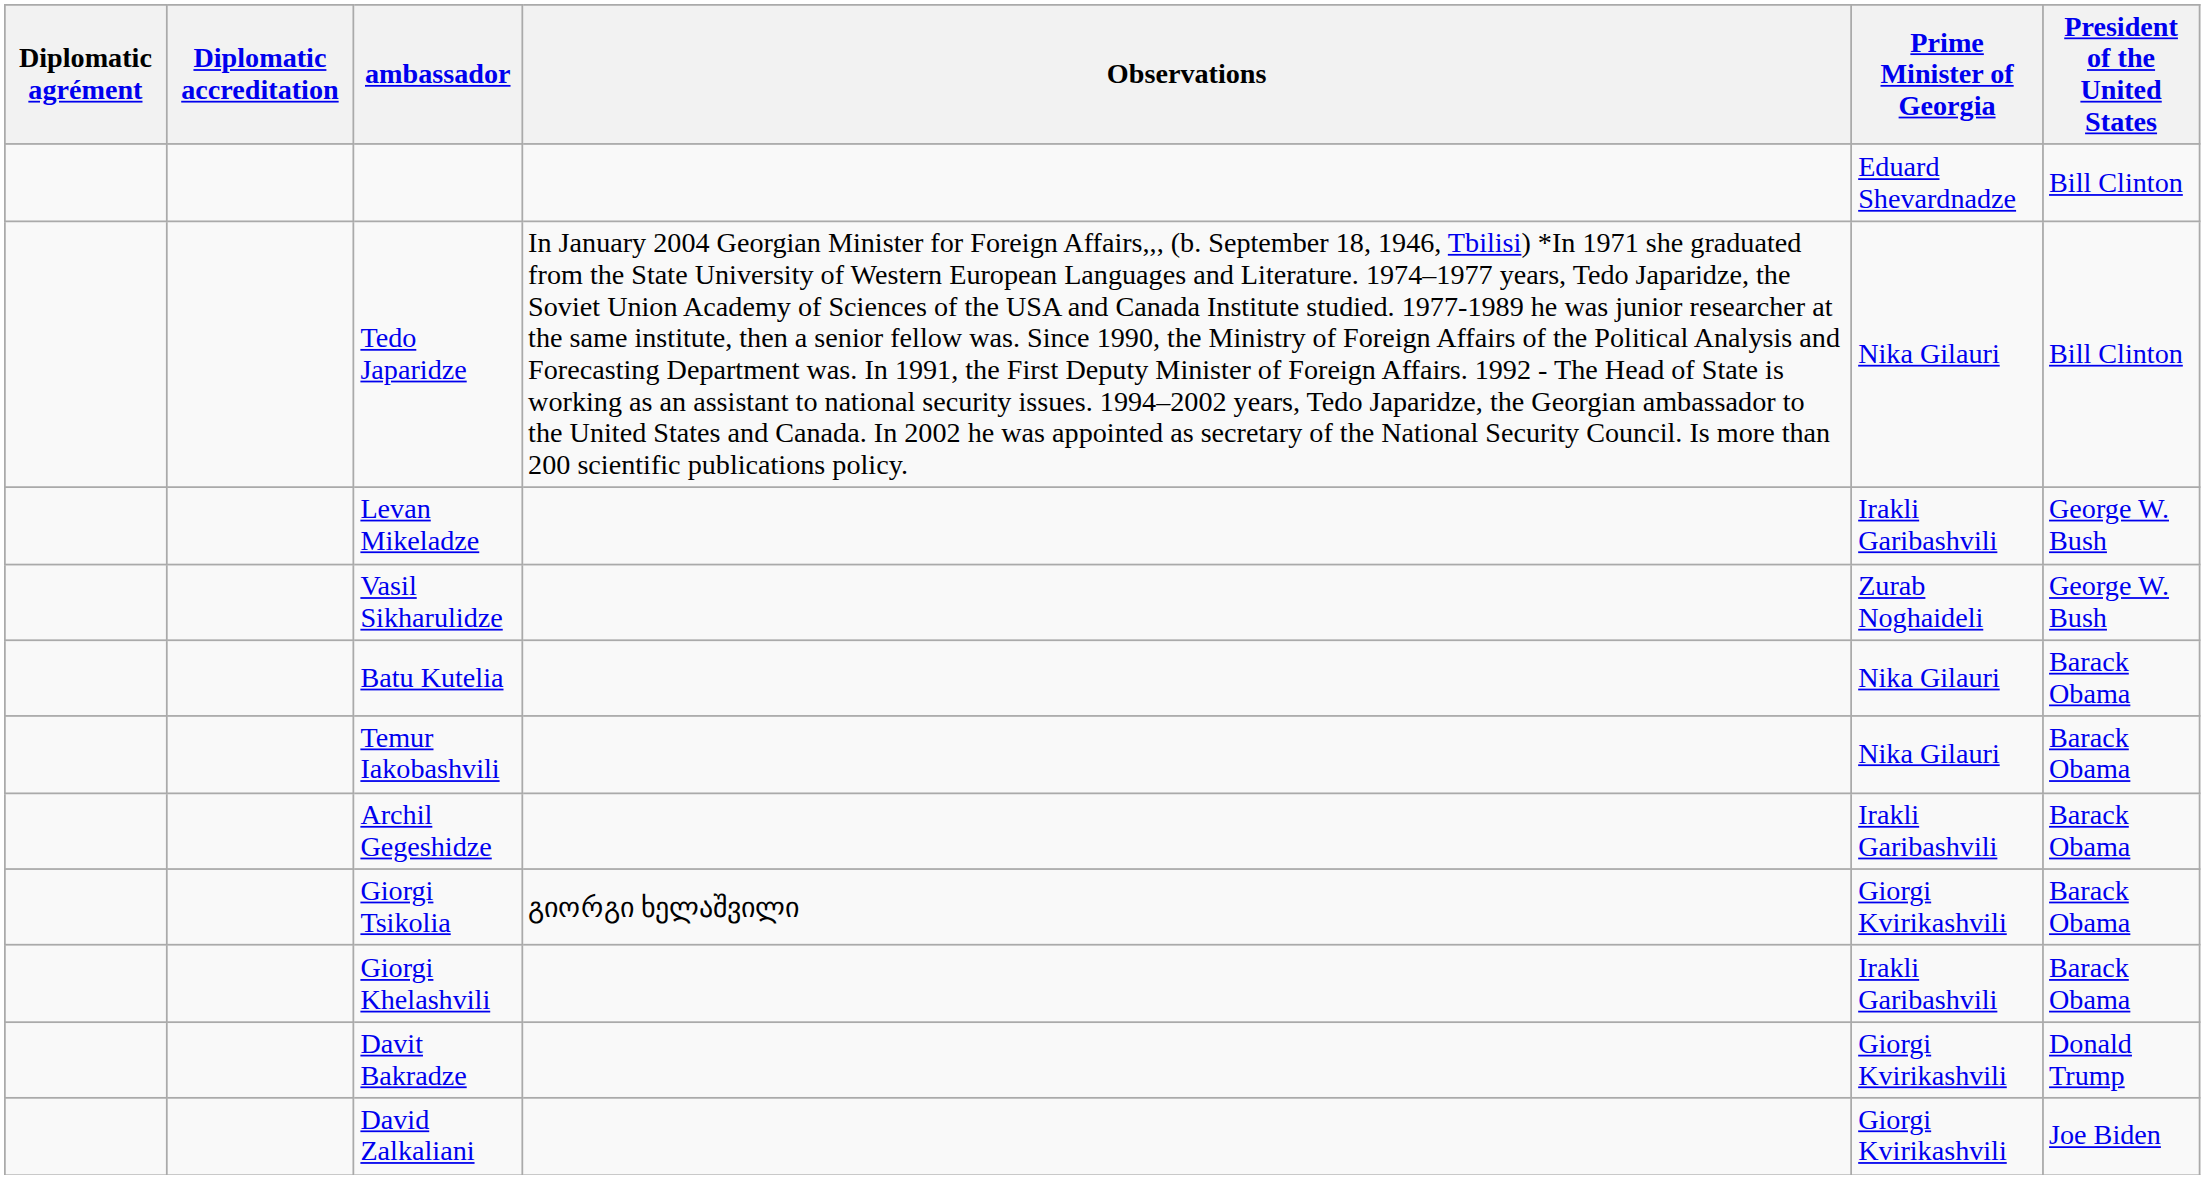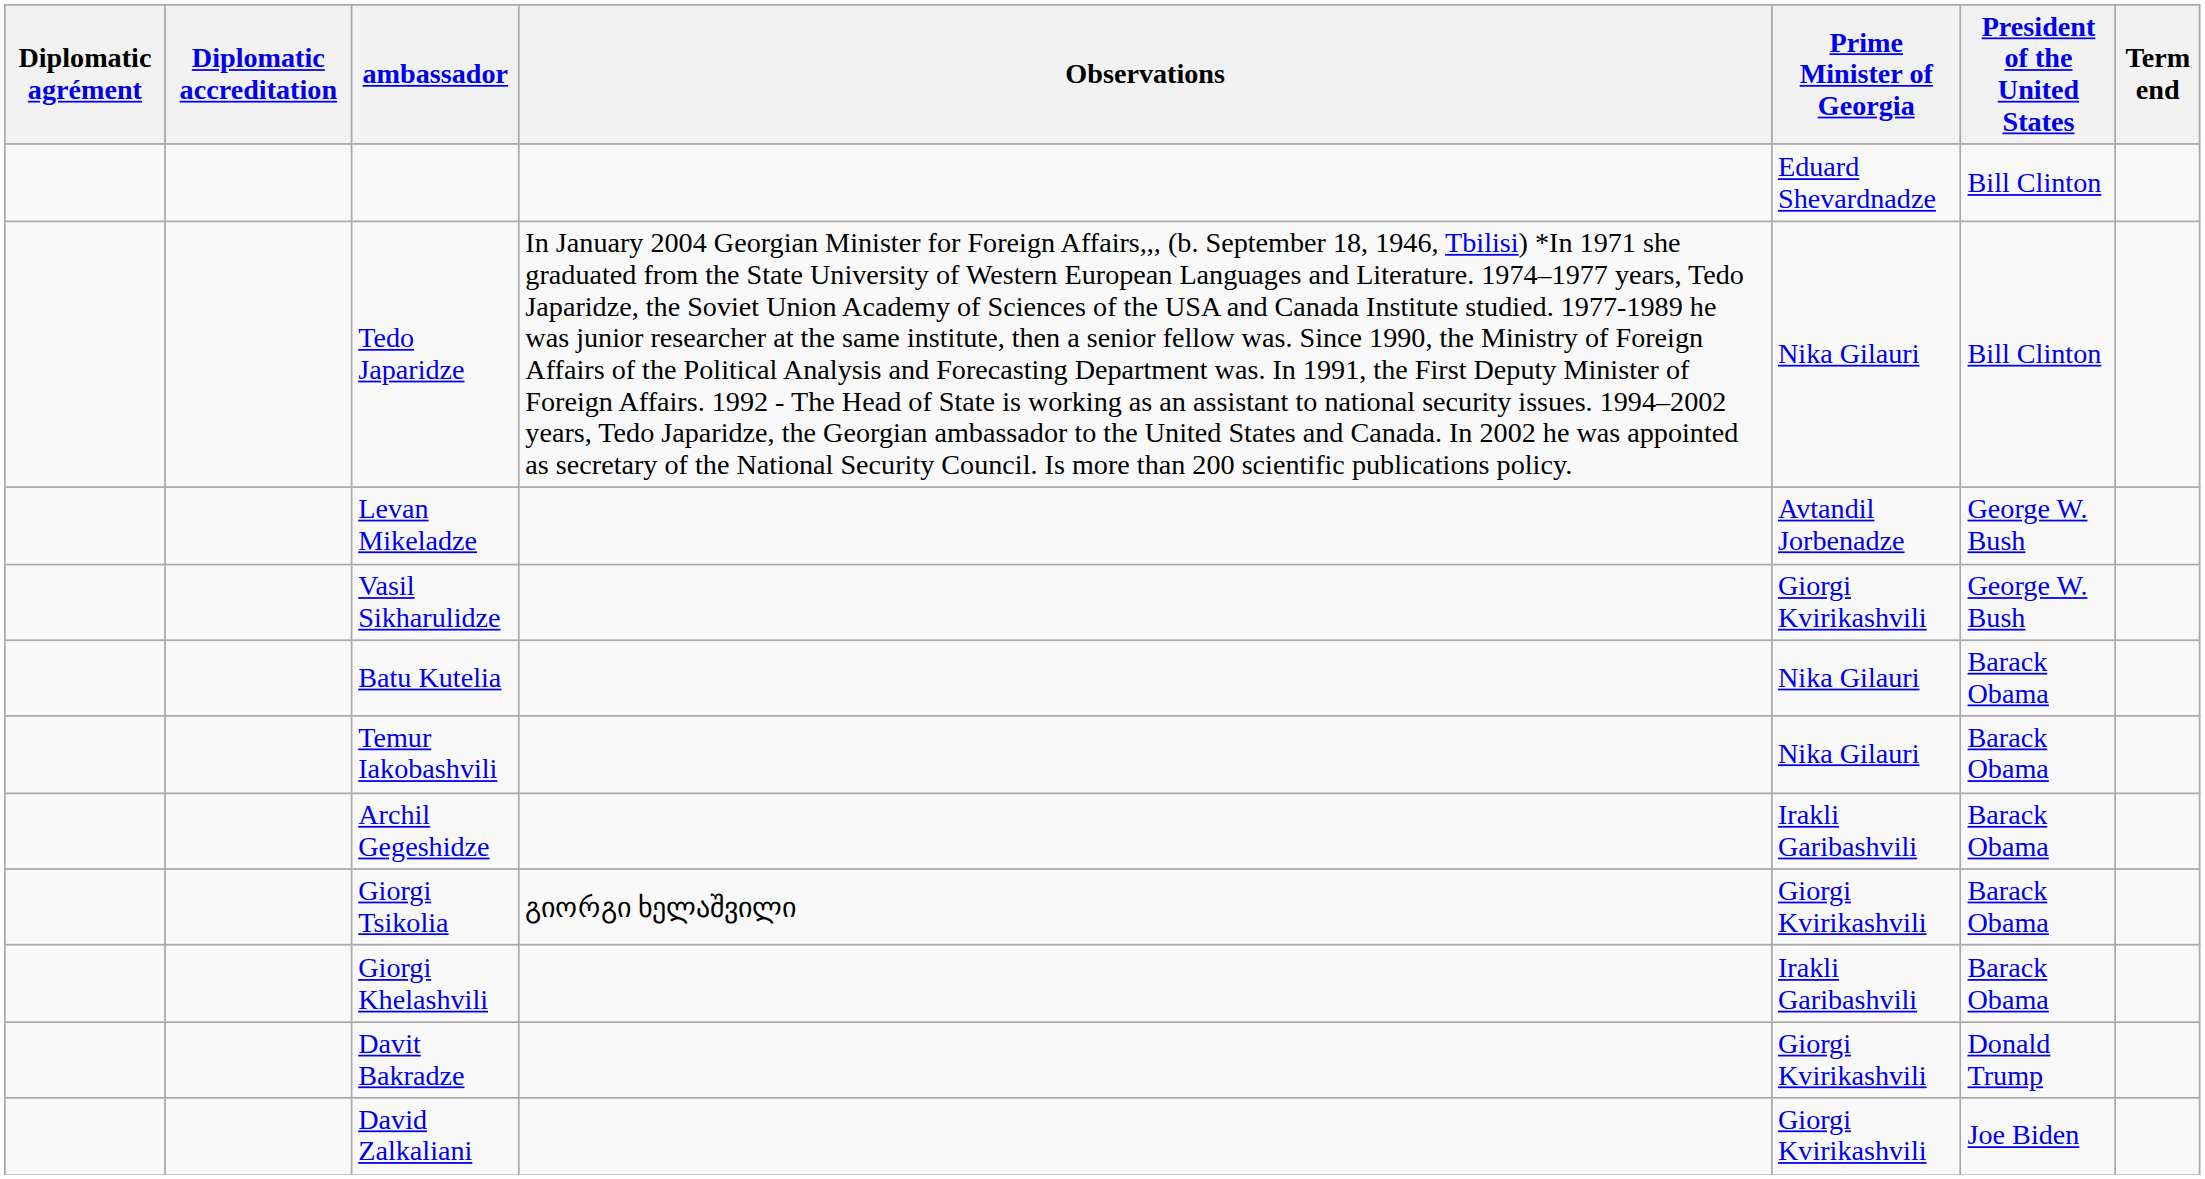+ column: Term end
Levan Mikeladze | Prime Minister of Georgia: Irakli Garibashvili -> Avtandil Jorbenadze
Vasil Sikharulidze | Prime Minister of Georgia: Zurab Noghaideli -> Giorgi Kvirikashvili
